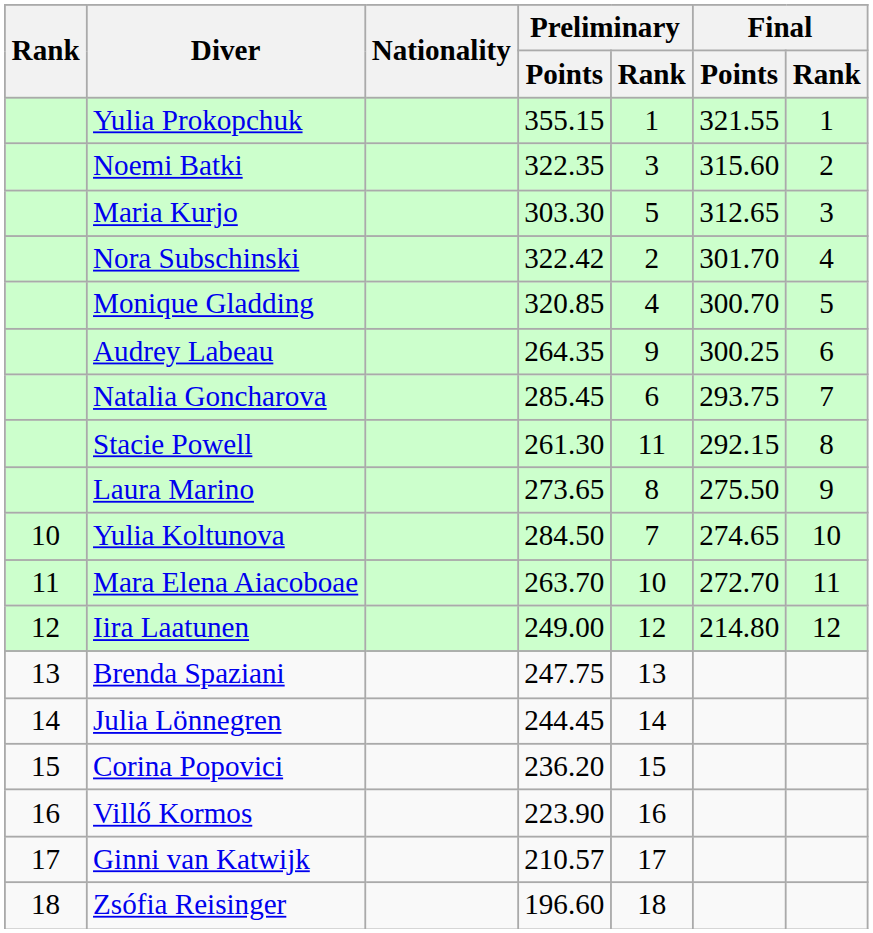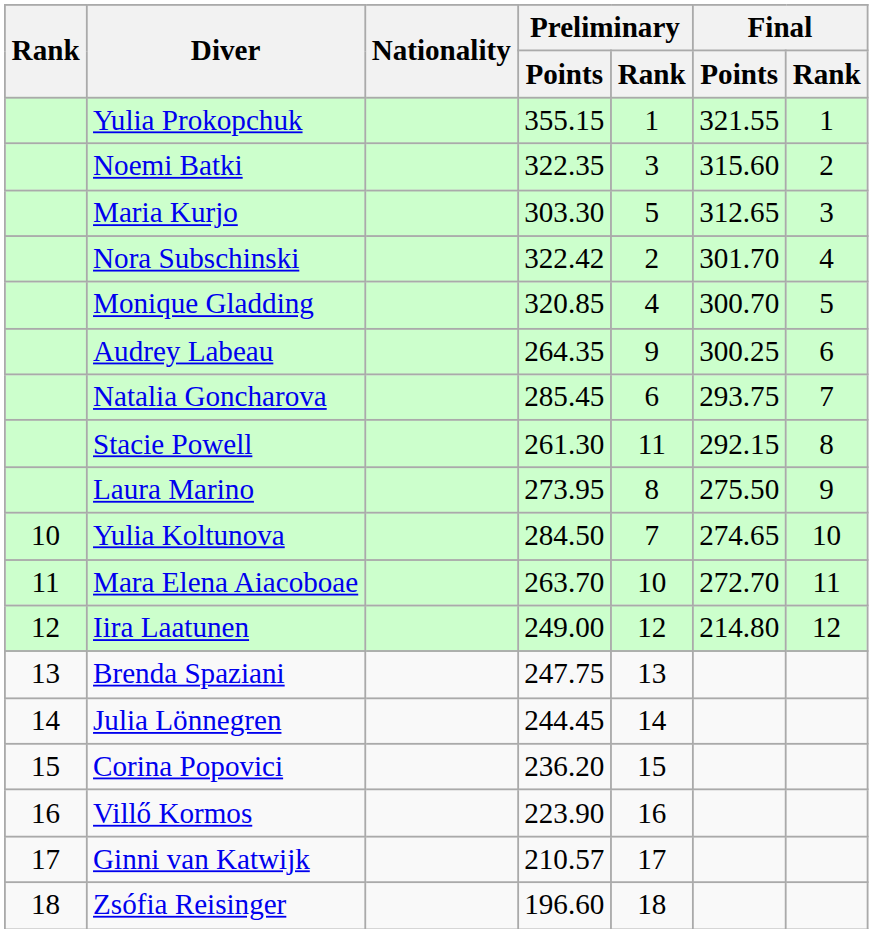Laura Marino | Preliminary / Points: 273.65 -> 273.95
